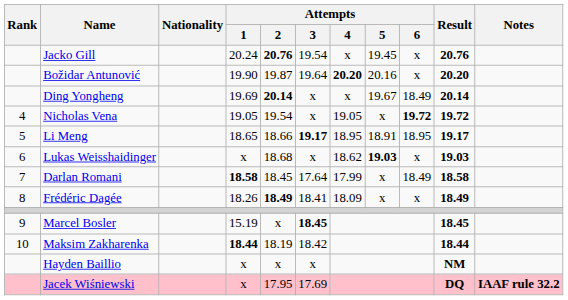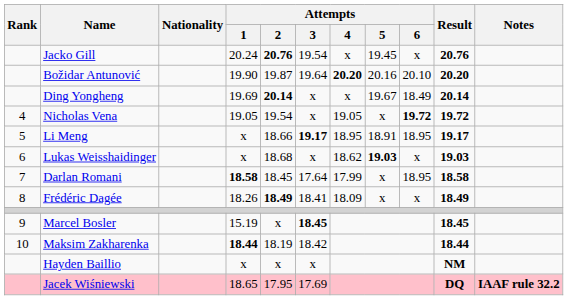Božidar Antunović | Attempts / 6: x -> 20.10
Li Meng | Attempts / 1: 18.65 -> x
Darlan Romani | Attempts / 6: 18.49 -> 18.95
Jacek Wiśniewski | Attempts / 1: x -> 18.65
